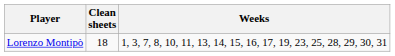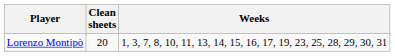Lorenzo Montipò | Clean sheets: 18 -> 20
